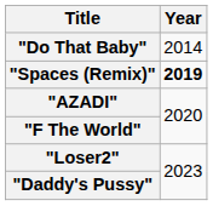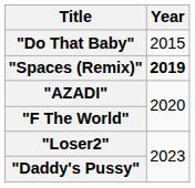"Do That Baby" | Year: 2014 -> 2015
